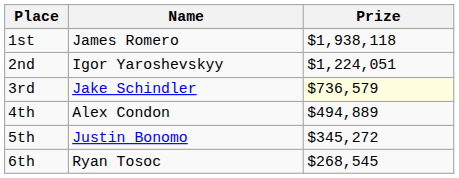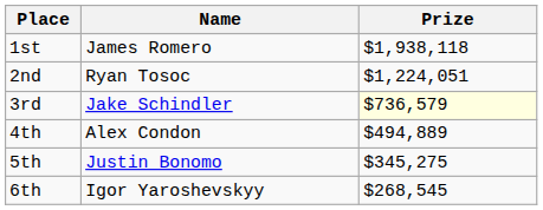2nd | Name: Igor Yaroshevskyy -> Ryan Tosoc
5th | Prize: $345,272 -> $345,275
6th | Name: Ryan Tosoc -> Igor Yaroshevskyy
